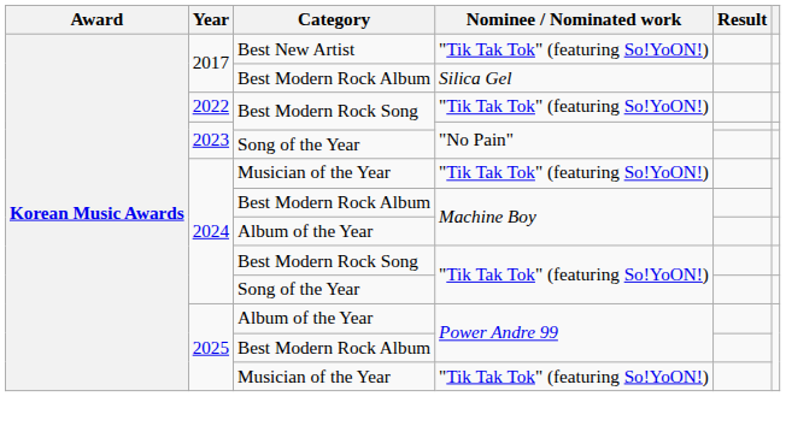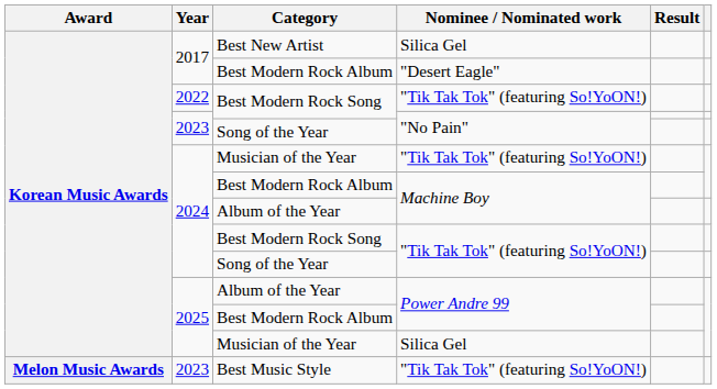Best New Artist | Nominee / Nominated work: "Tik Tak Tok" (featuring So!YoON!) -> Silica Gel
2017 / Best Modern Rock Album | Nominee / Nominated work: Silica Gel -> "Desert Eagle"
2025 / Musician of the Year | Nominee / Nominated work: "Tik Tak Tok" (featuring So!YoON!) -> Silica Gel
+ row: Melon Music Awards | 2023 | Best Music Style | "Tik Tak Tok" (featuring So!YoON!)
